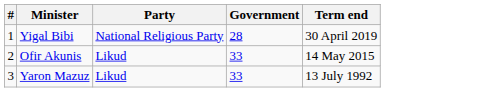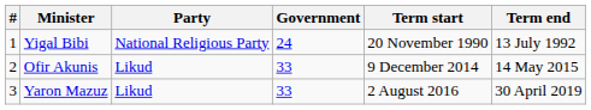+ column: Term start | 20 November 1990 | 9 December 2014 | 2 August 2016
Yigal Bibi | Government: 28 -> 24
Yigal Bibi | Term end: 30 April 2019 -> 13 July 1992
Yaron Mazuz | Term end: 13 July 1992 -> 30 April 2019
